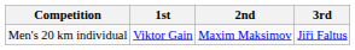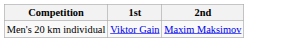- column: 3rd | Jiři Faltus
